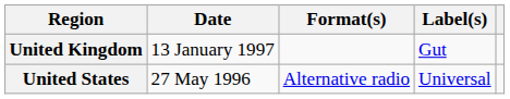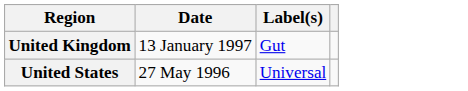- column: Format(s) | Alternative radio
